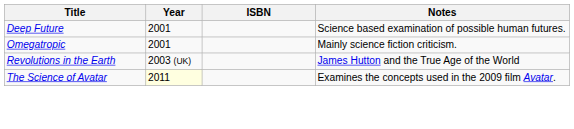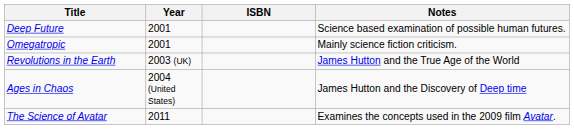+ row: Ages in Chaos | 2004 (United States) | James Hutton and the Discovery of Deep time
The Science of Avatar | Year: lightyellow background -> no background
